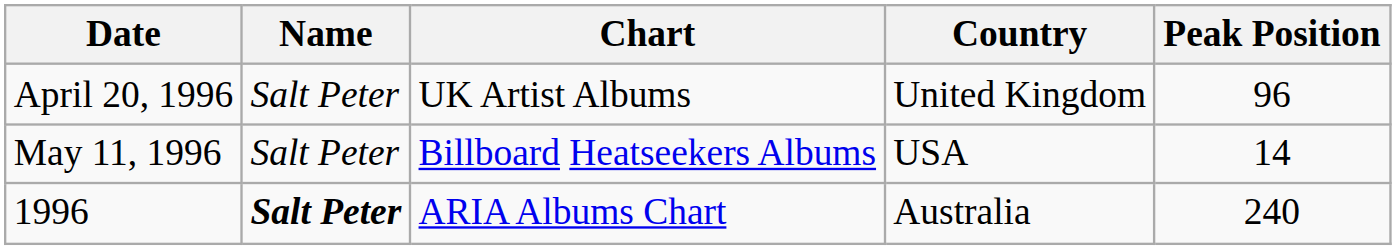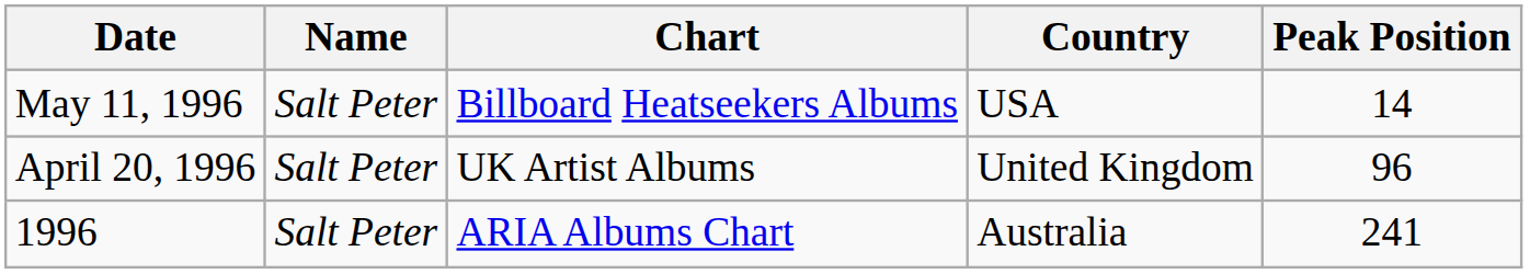rows swapped: May 11, 1996 <-> April 20, 1996
1996 | Name: bold -> normal
1996 | Peak Position: 240 -> 241
